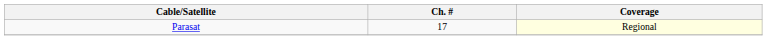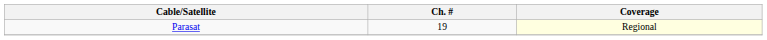Parasat | Ch. #: 17 -> 19
